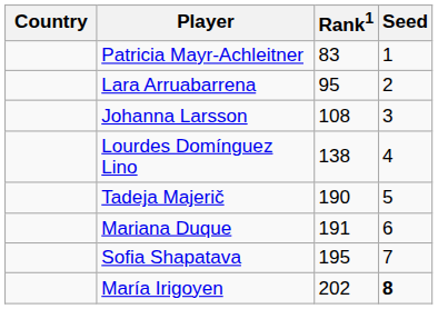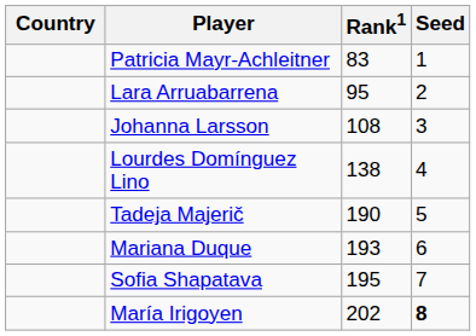Mariana Duque | Rank1: 191 -> 193
